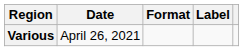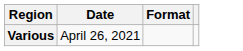- column: Label
